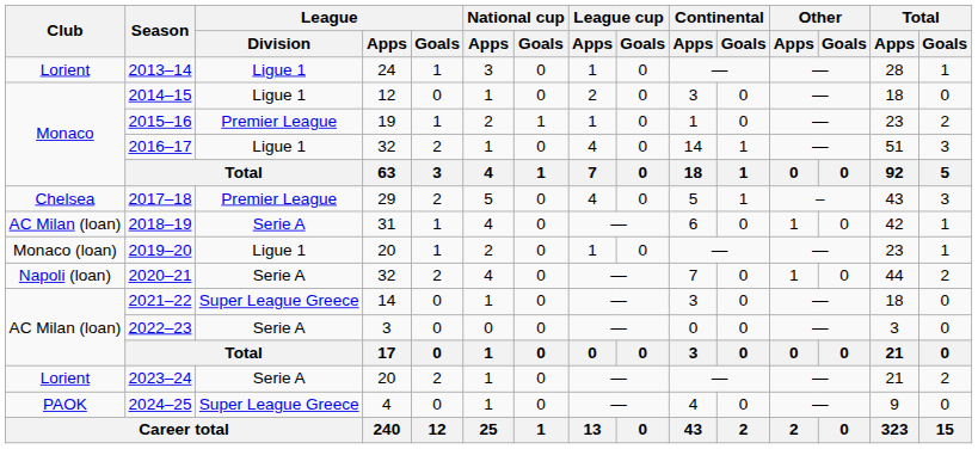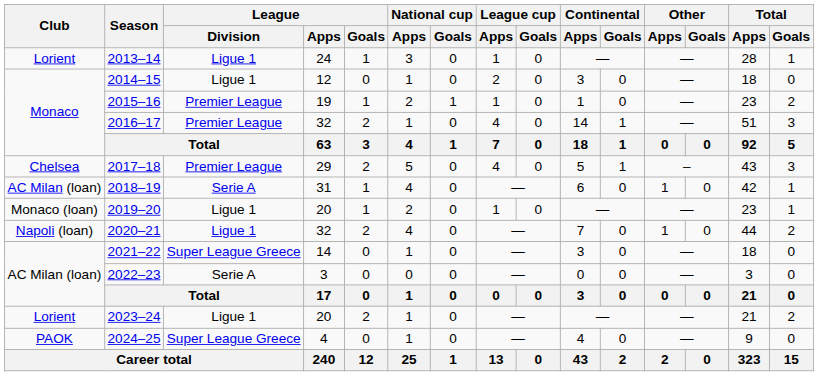2016–17 | League / Division: Ligue 1 -> Premier League
2020–21 | League / Division: Serie A -> Ligue 1
2023–24 | League / Division: Serie A -> Ligue 1
